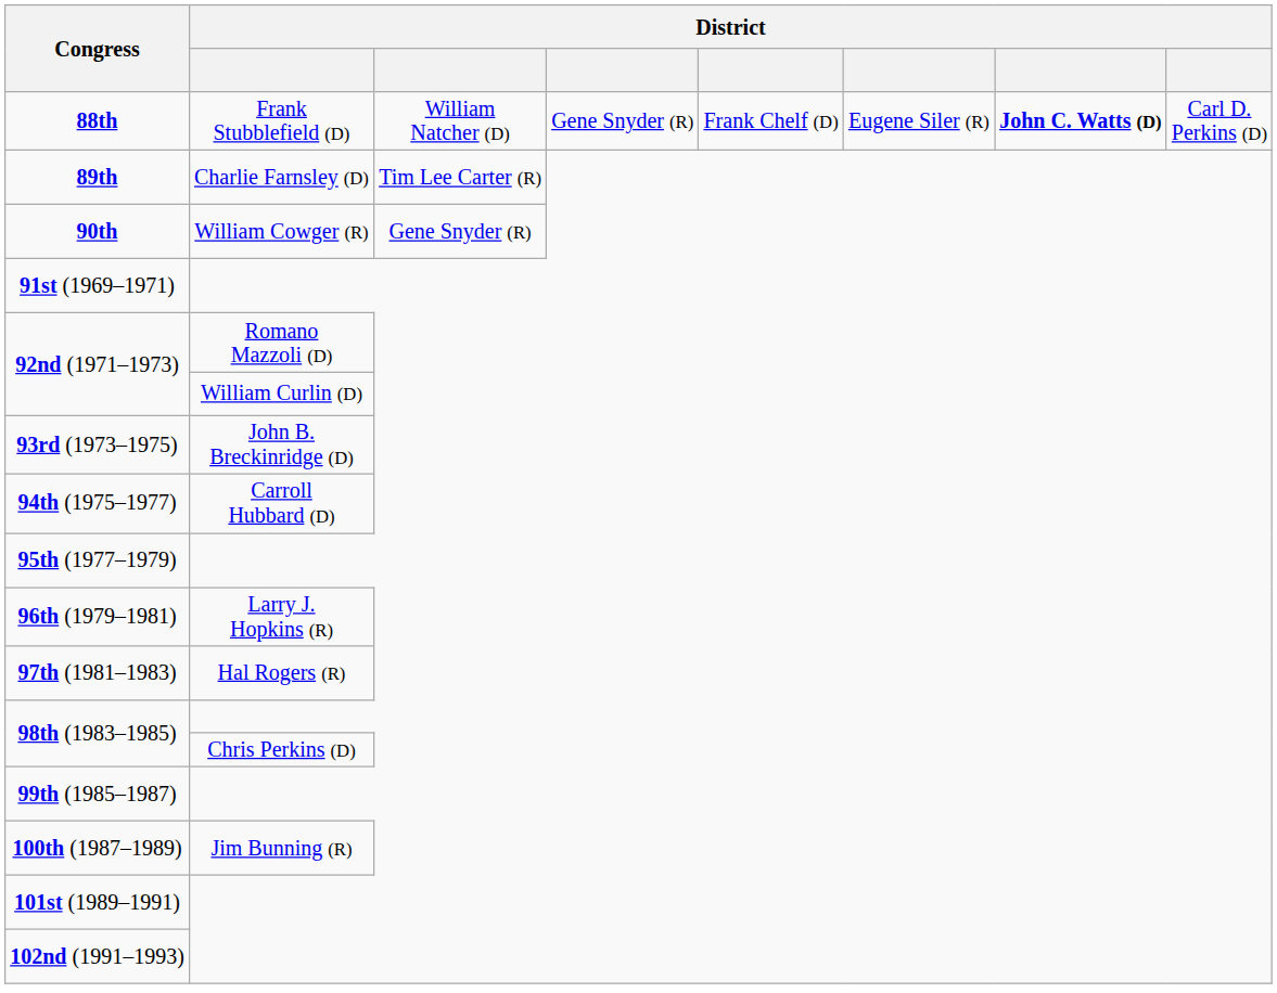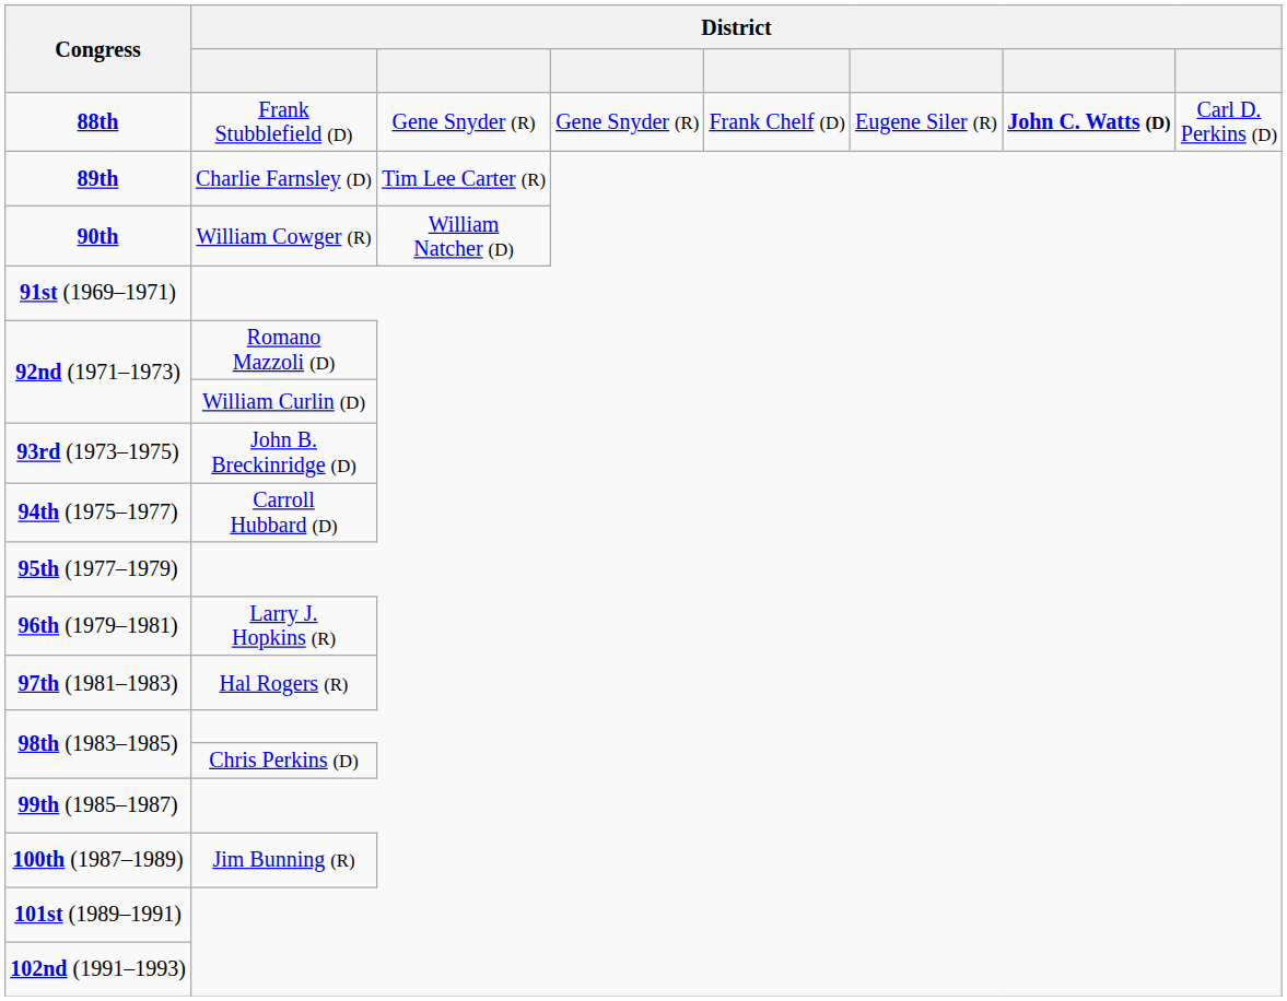88th | column 3: William Natcher (D) -> Gene Snyder (R)
90th | column 3: Gene Snyder (R) -> William Natcher (D)
